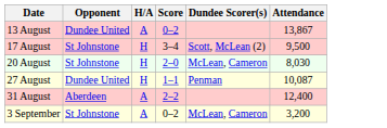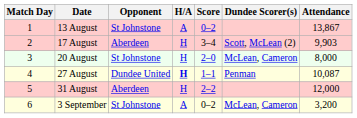+ column: Match Day | 1 | 2 | 3 | 4 | 5 | 6
13 August | Opponent: Dundee United -> St Johnstone
17 August | Opponent: St Johnstone -> Aberdeen
17 August | Attendance: 9,500 -> 9,903
20 August | Attendance: 8,030 -> 8,000
27 August | H/A: normal -> bold
31 August | H/A: A -> H
31 August | Attendance: 12,400 -> 12,000
